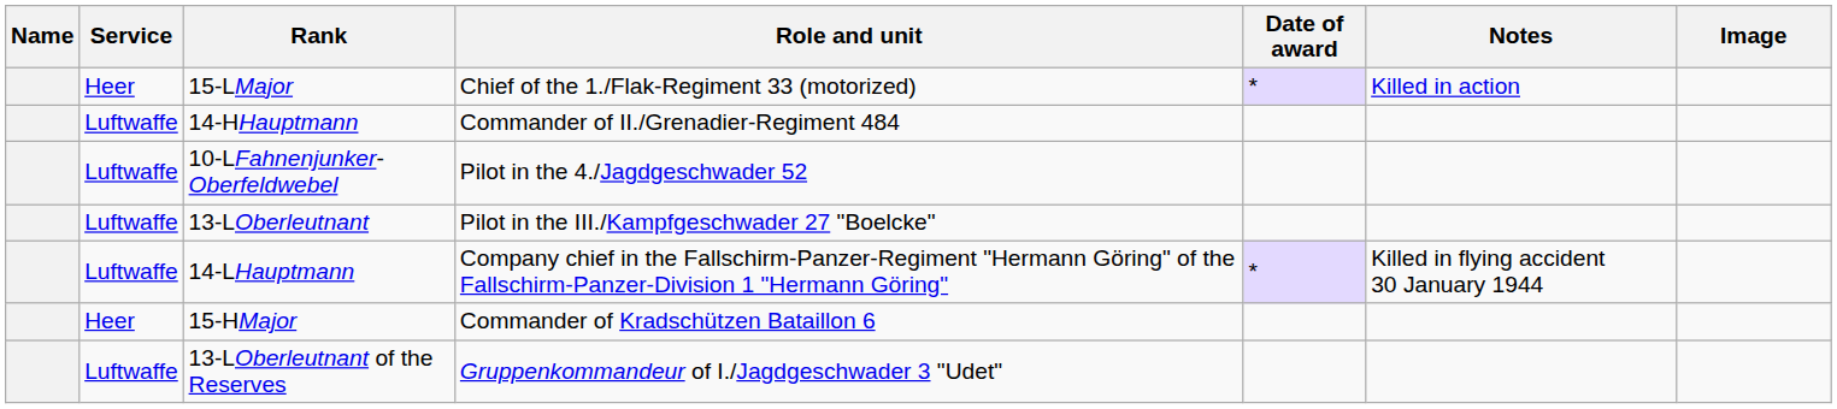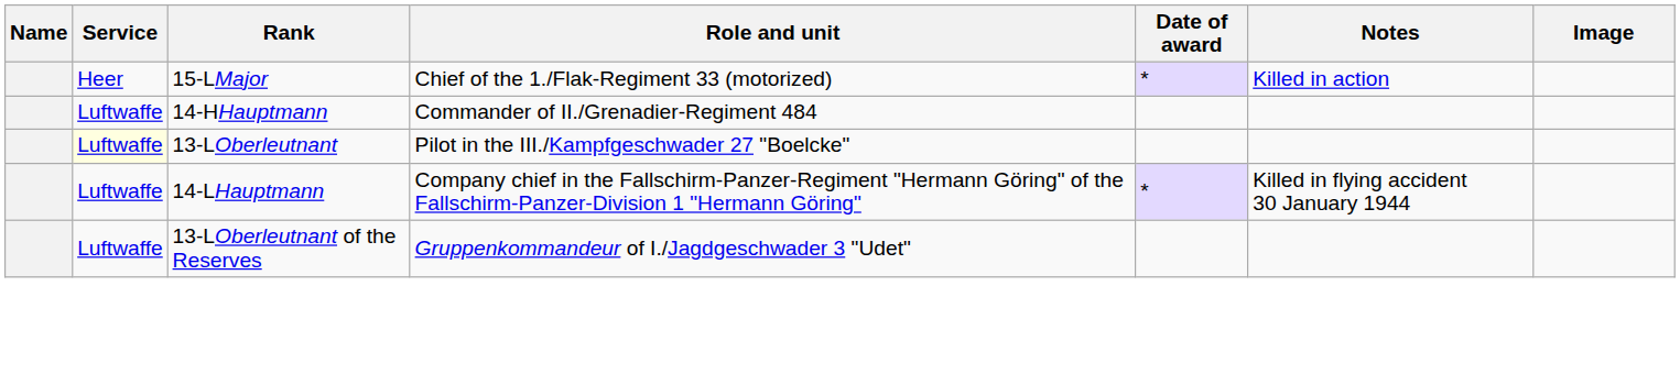- row: Luftwaffe | 10-LFahnenjunker-Oberfeldwebel | Pilot in the 4./Jagdgeschwader 52
13-LOberleutnant | Service: no background -> lightyellow background
- row: Heer | 15-HMajor | Commander of Kradschützen Bataillon 6
